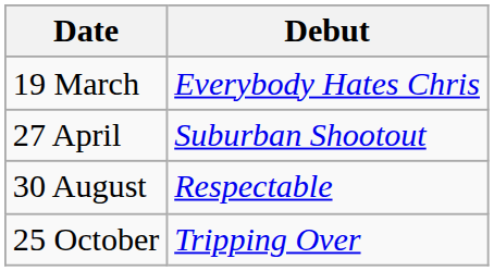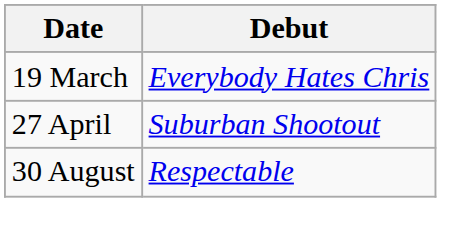- row: 25 October | Tripping Over
